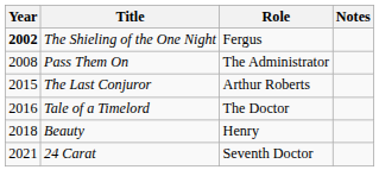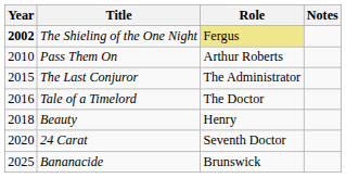The Shieling of the One Night | Role: no background -> khaki background
Pass Them On | Year: 2008 -> 2010
Pass Them On | Role: The Administrator -> Arthur Roberts
The Last Conjuror | Role: Arthur Roberts -> The Administrator
24 Carat | Year: 2021 -> 2020
+ row: 2025 | Bananacide | Brunswick
